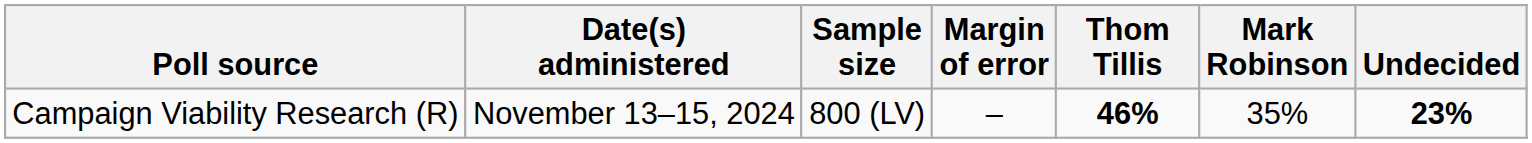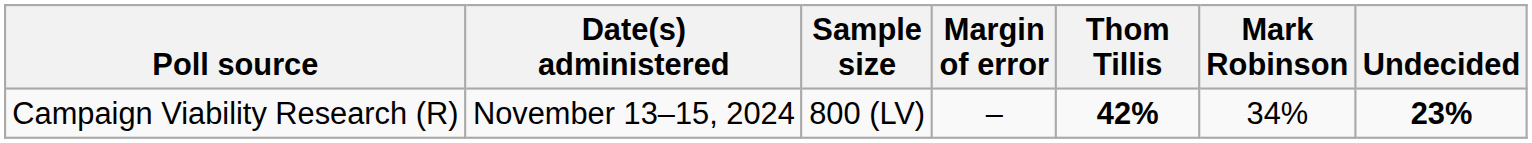Campaign Viability Research (R) | Thom Tillis: 46% -> 42%
Campaign Viability Research (R) | Mark Robinson: 35% -> 34%
